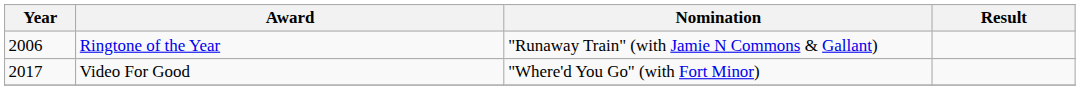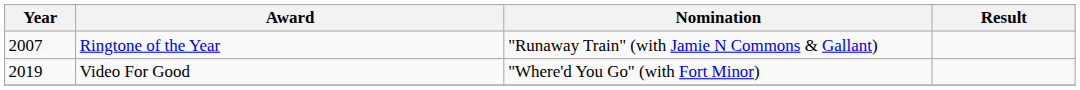Ringtone of the Year | Year: 2006 -> 2007
Video For Good | Year: 2017 -> 2019
